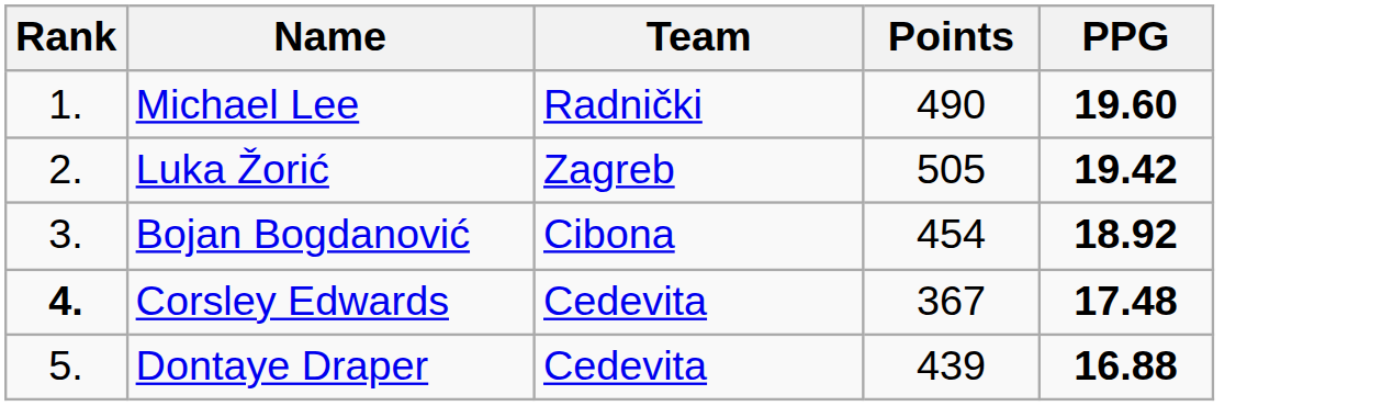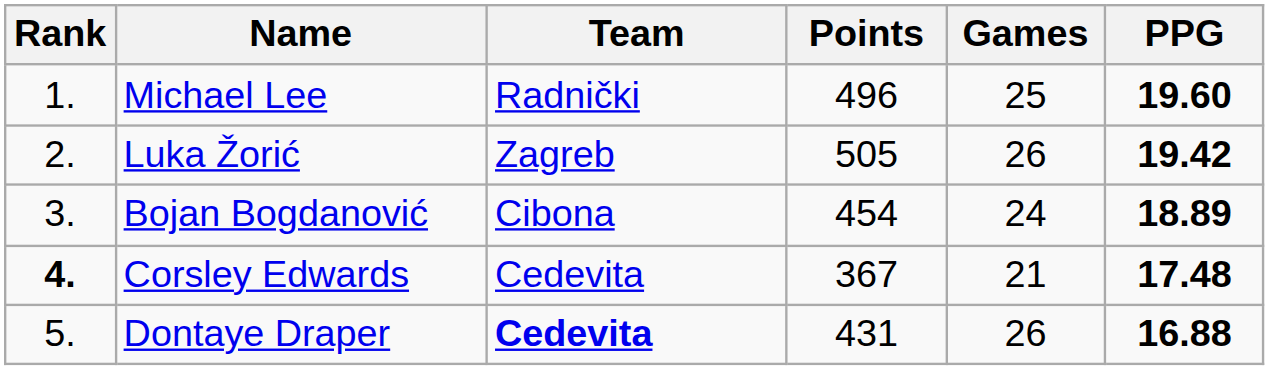+ column: Games | 25 | 26 | 24 | 21 | 26
Michael Lee | Points: 490 -> 496
Bojan Bogdanović | PPG: 18.92 -> 18.89
Dontaye Draper | Team: normal -> bold
Dontaye Draper | Points: 439 -> 431
